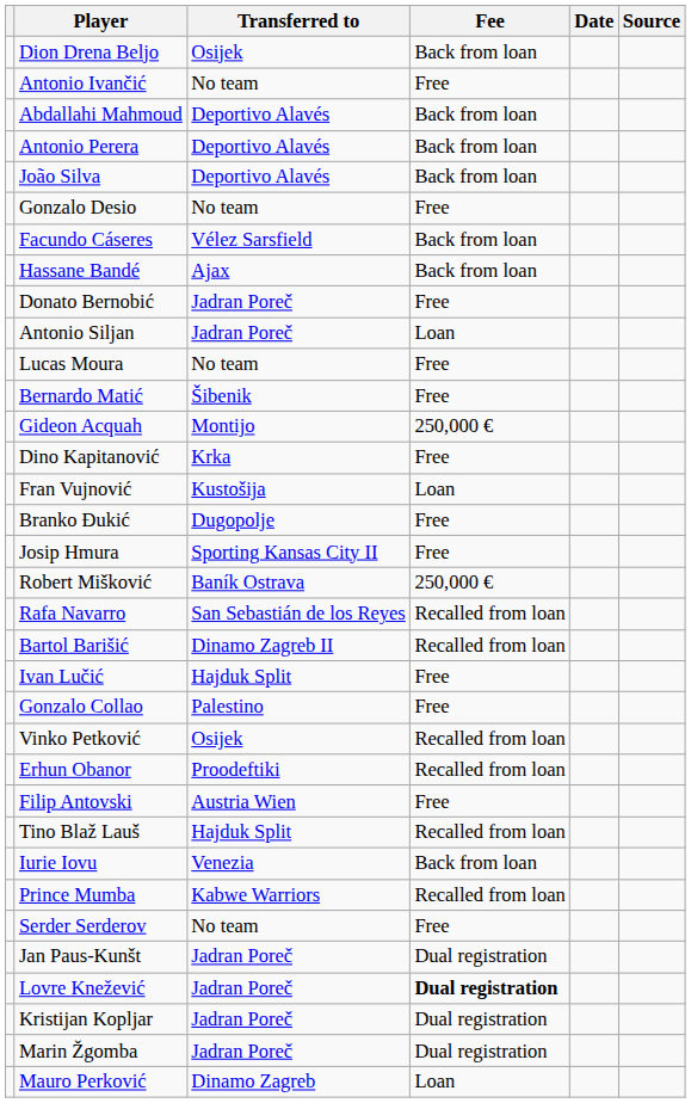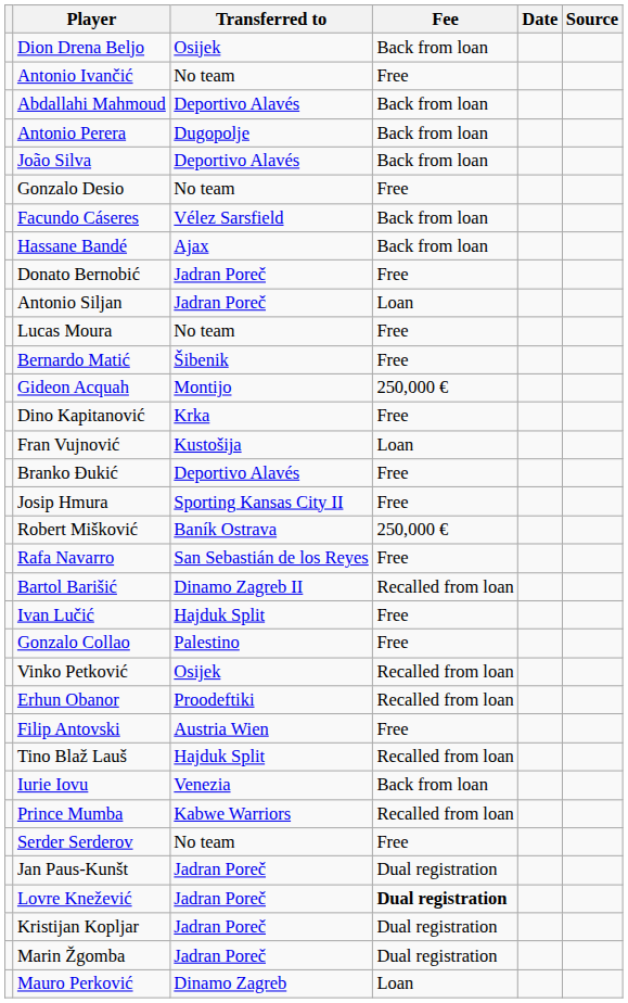Antonio Perera | Transferred to: Deportivo Alavés -> Dugopolje
Branko Đukić | Transferred to: Dugopolje -> Deportivo Alavés
Rafa Navarro | Fee: Recalled from loan -> Free
